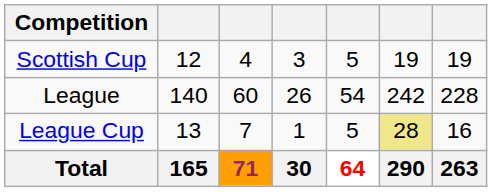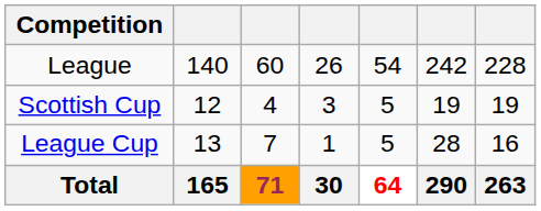rows swapped: League <-> Scottish Cup
League Cup | column 6: khaki background -> no background
